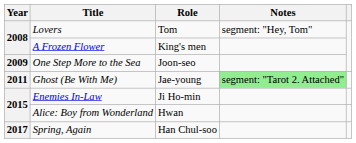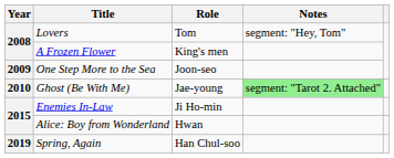Ghost (Be With Me) | Year: 2011 -> 2010
Spring, Again | Year: 2017 -> 2019
